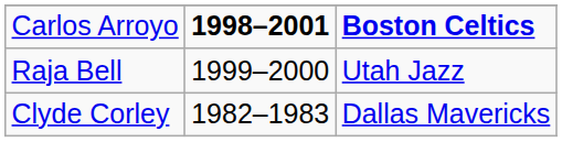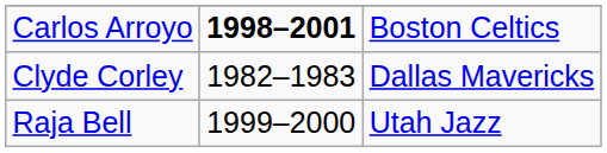Carlos Arroyo | column 3: bold -> normal
rows swapped: Raja Bell <-> Clyde Corley
